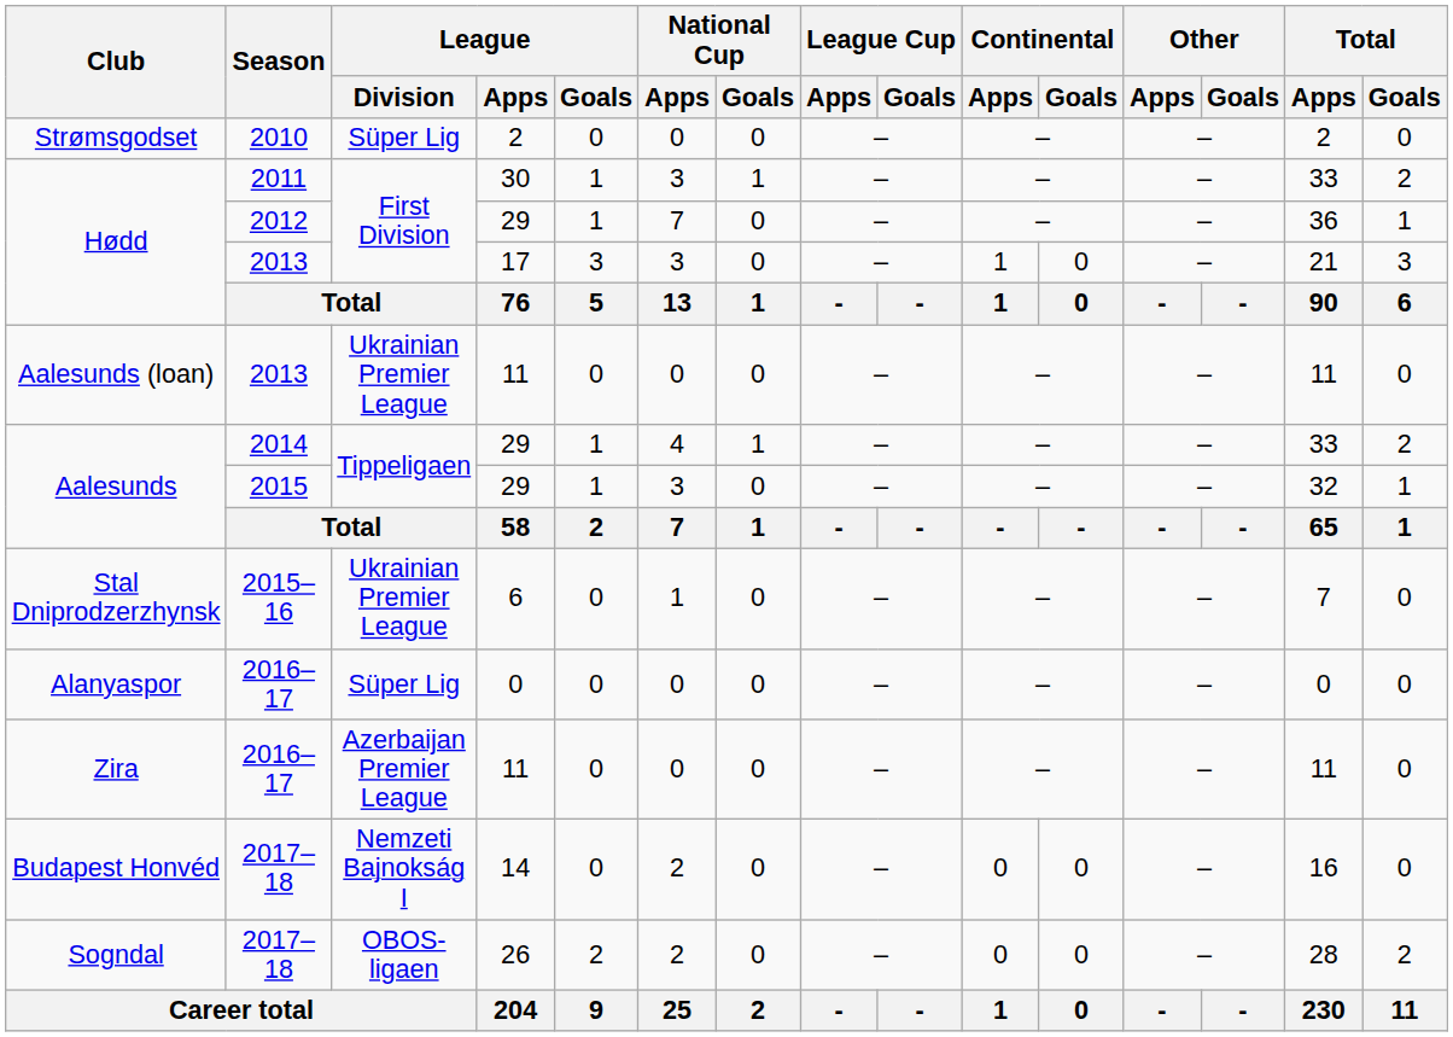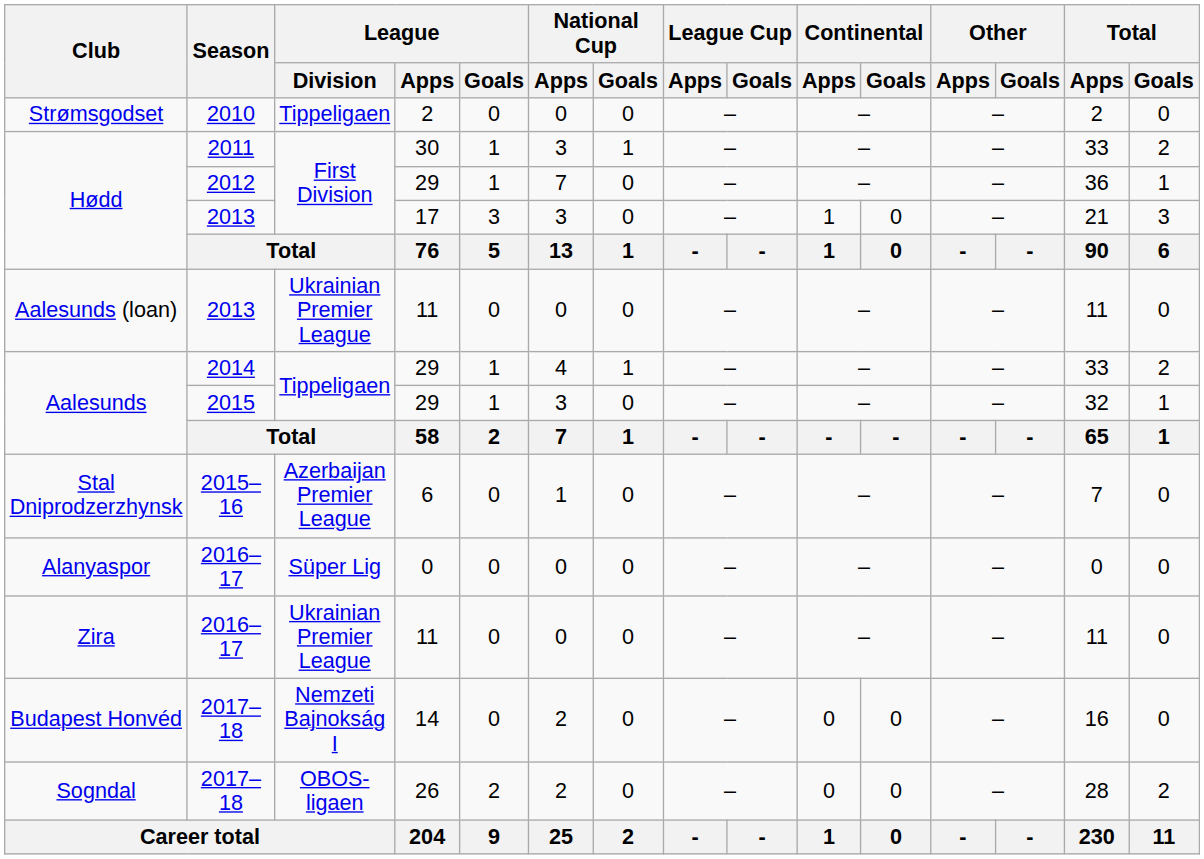Strømsgodset | League / Division: Süper Lig -> Tippeligaen
Stal Dniprodzerzhynsk | League / Division: Ukrainian Premier League -> Azerbaijan Premier League
Zira | League / Division: Azerbaijan Premier League -> Ukrainian Premier League
